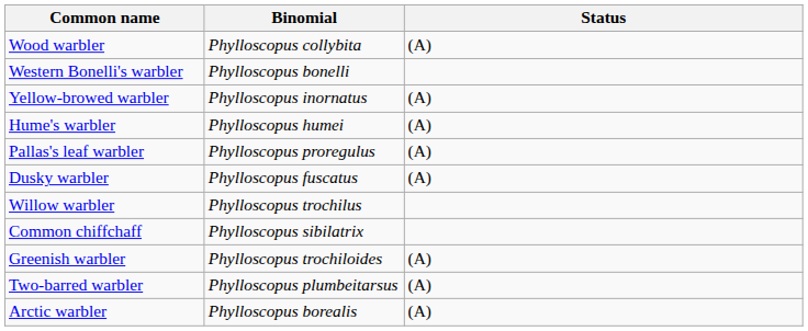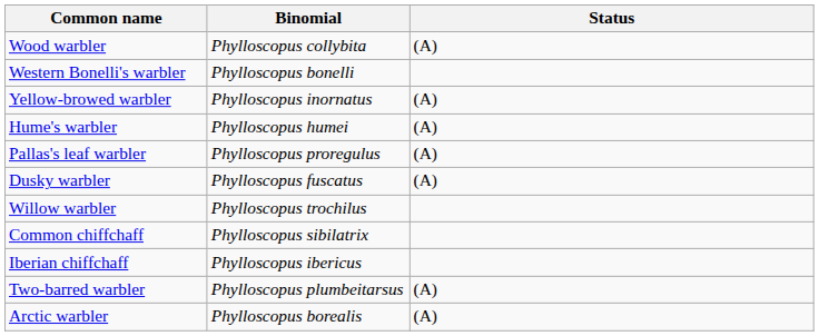+ row: Iberian chiffchaff | Phylloscopus ibericus
- row: Greenish warbler | Phylloscopus trochiloides | (A)
